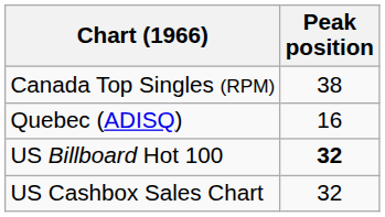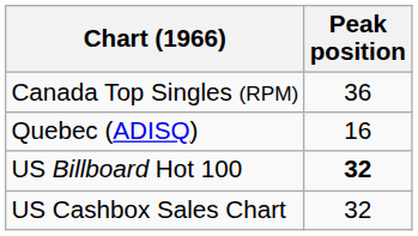Canada Top Singles (RPM) | Peak position: 38 -> 36
